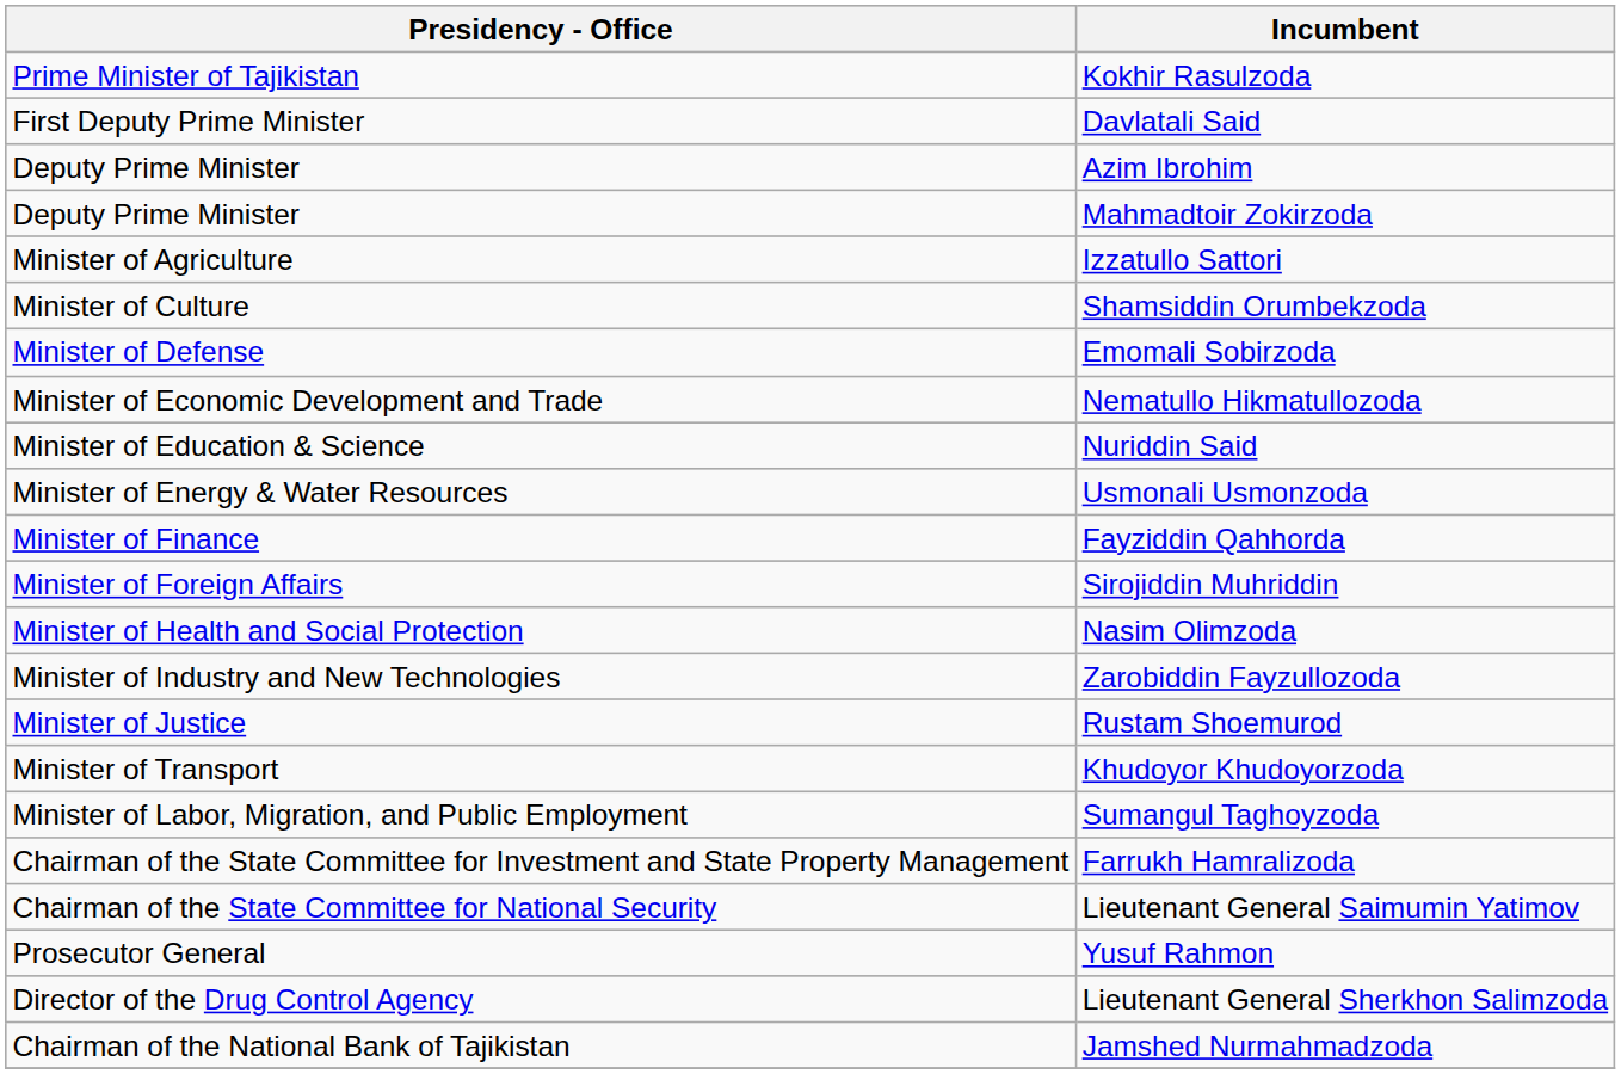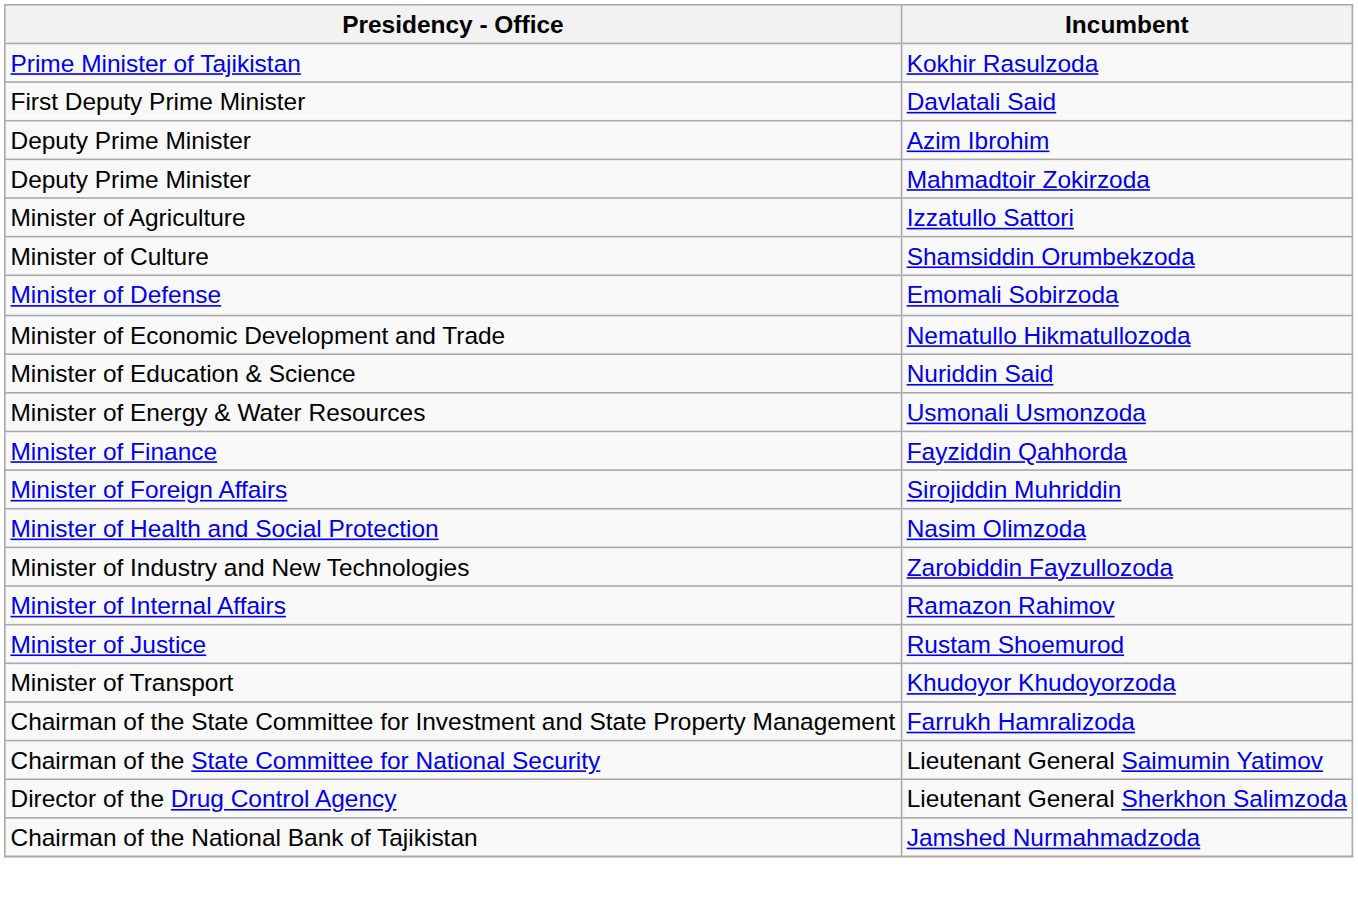+ row: Minister of Internal Affairs | Ramazon Rahimov
- row: Minister of Labor, Migration, and Public Employment | Sumangul Taghoyzoda
- row: Prosecutor General | Yusuf Rahmon
